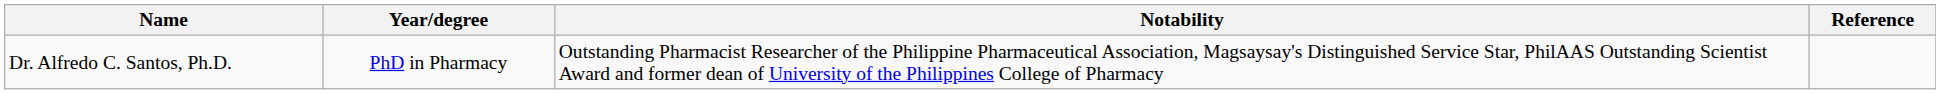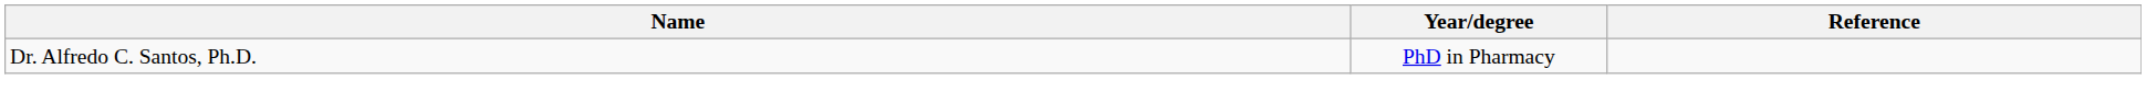- column: Notability | Outstanding Pharmacist Researcher of the Philippine Pharmaceutical Association, Magsaysay's Distinguished Service Star, PhilAAS Outstanding Scientist Award and former dean of University of the Philippines College of Pharmacy
